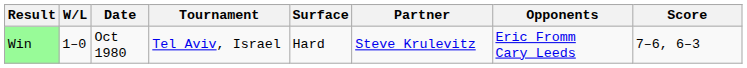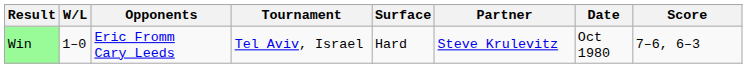columns swapped: Date <-> Opponents
